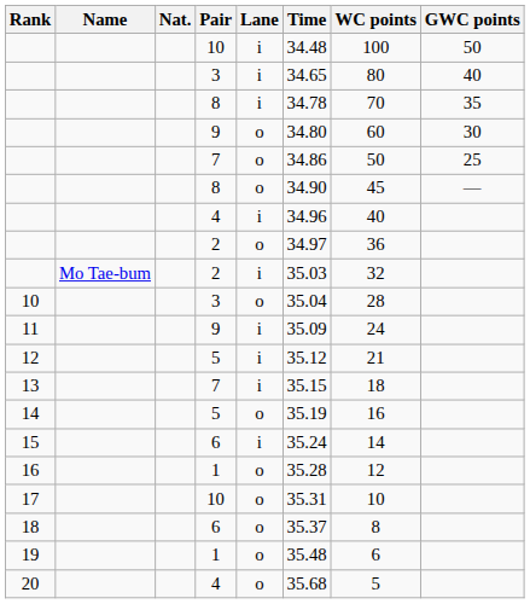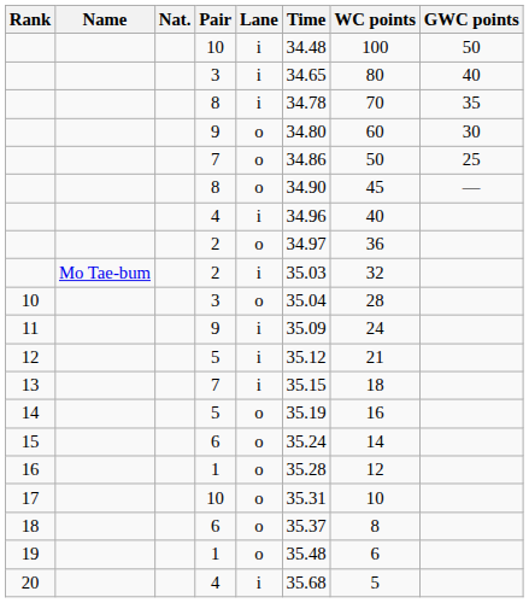15 | Lane: i -> o
20 | Lane: o -> i
